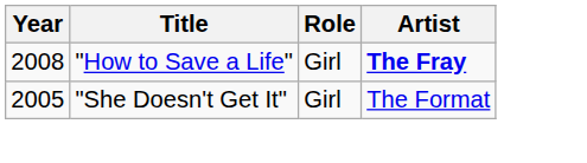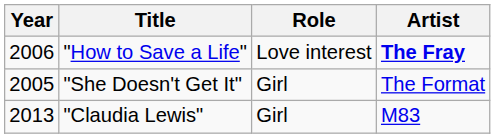"How to Save a Life" | Year: 2008 -> 2006
"How to Save a Life" | Role: Girl -> Love interest
+ row: 2013 | "Claudia Lewis" | Girl | M83
